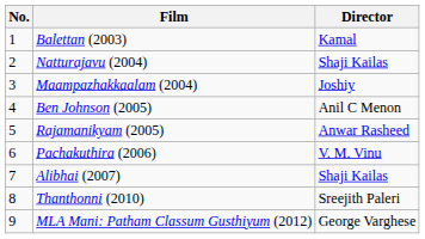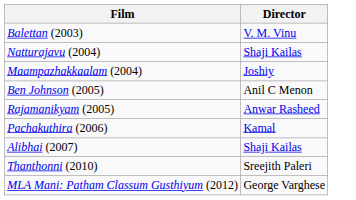- column: No. | 1 | 2 | 3 | 4 | 5 | 6 | 7 | 8 | 9
Balettan (2003) | Director: Kamal -> V. M. Vinu
Pachakuthira (2006) | Director: V. M. Vinu -> Kamal
